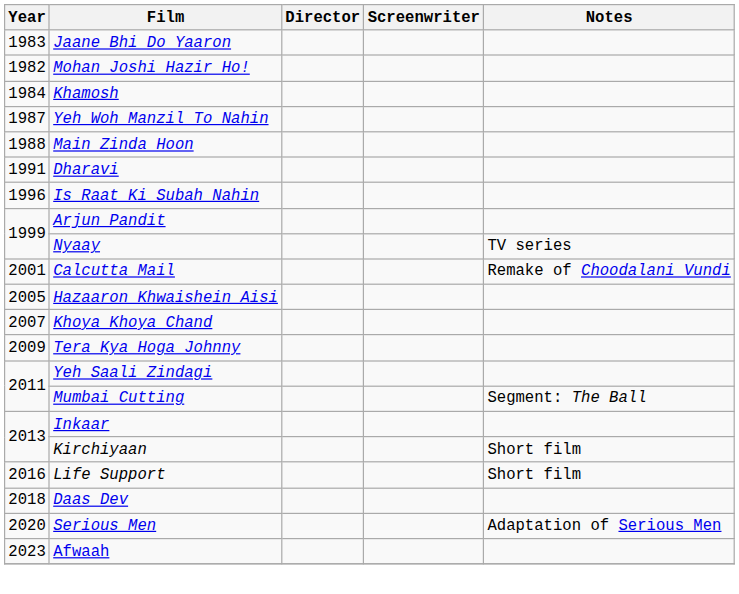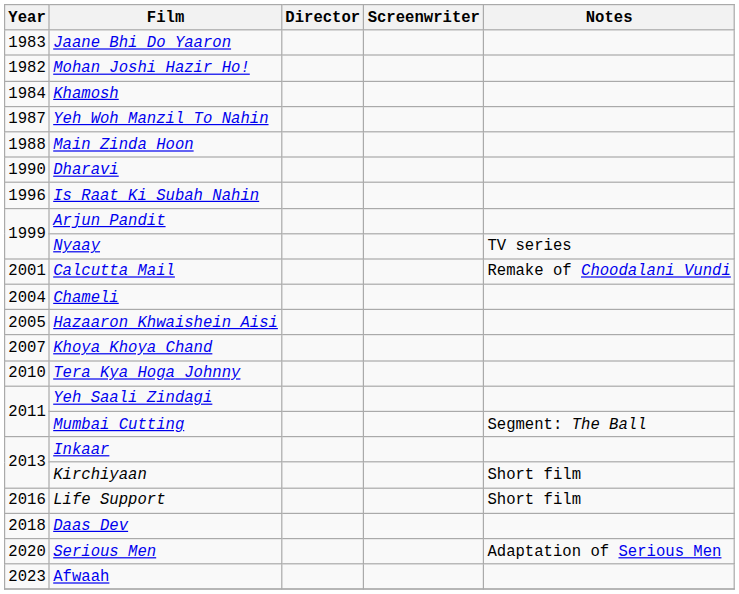Dharavi | Year: 1991 -> 1990
+ row: 2004 | Chameli
Tera Kya Hoga Johnny | Year: 2009 -> 2010
